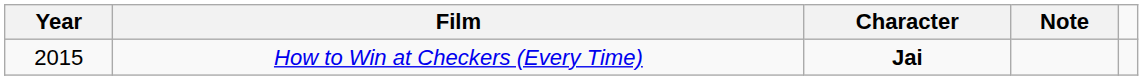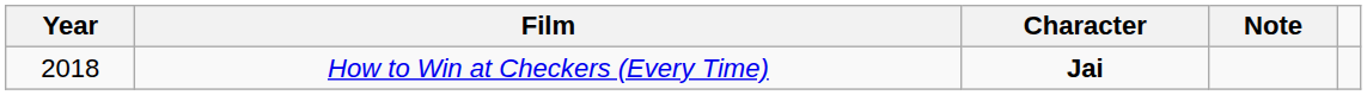How to Win at Checkers (Every Time) | Year: 2015 -> 2018
